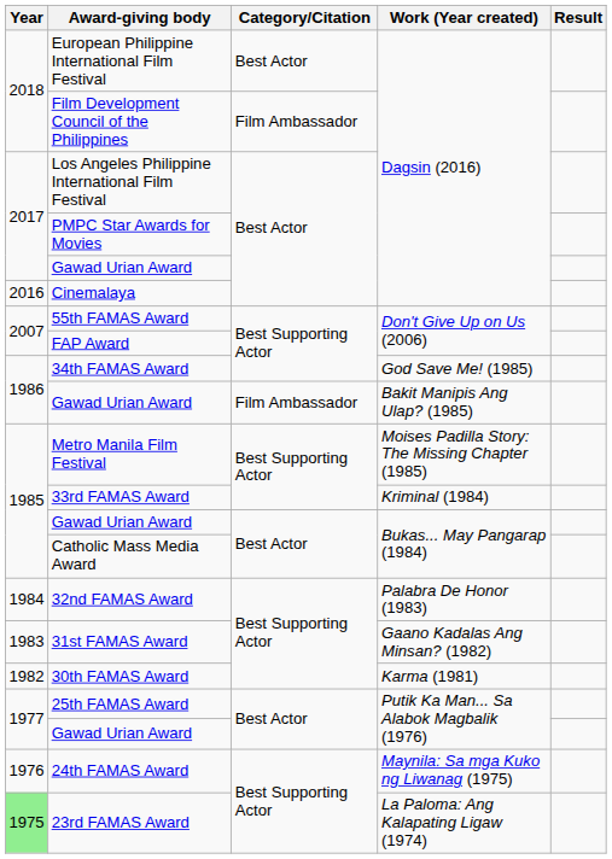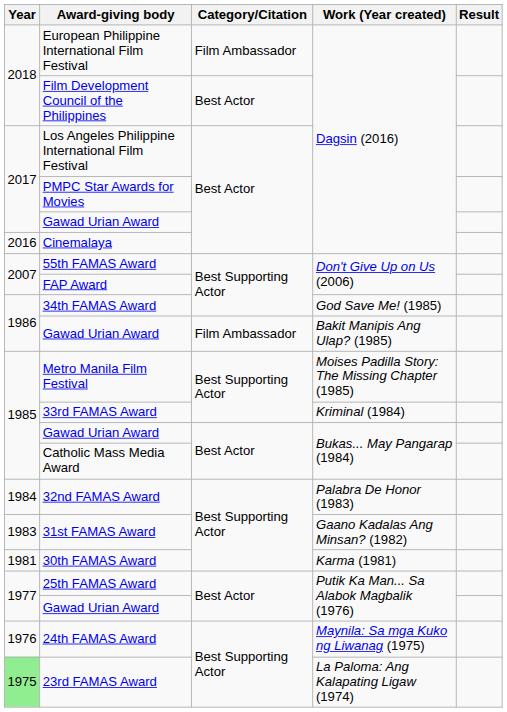European Philippine International Film Festival | Category/Citation: Best Actor -> Film Ambassador
Film Development Council of the Philippines | Category/Citation: Film Ambassador -> Best Actor
30th FAMAS Award | Year: 1982 -> 1981
